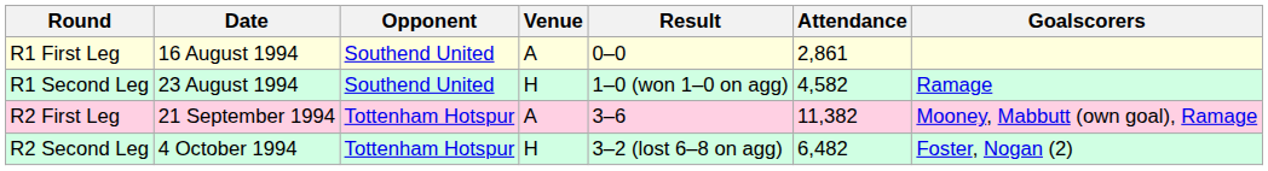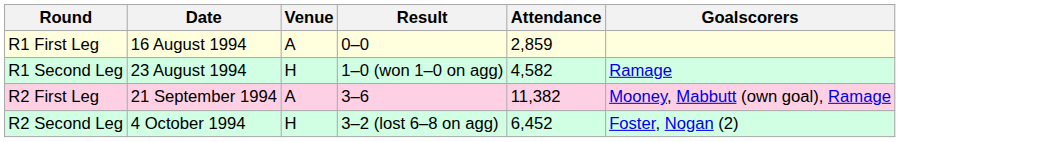- column: Opponent | Southend United | Southend United | Tottenham Hotspur | Tottenham Hotspur
R1 First Leg | Attendance: 2,861 -> 2,859
R2 Second Leg | Attendance: 6,482 -> 6,452
